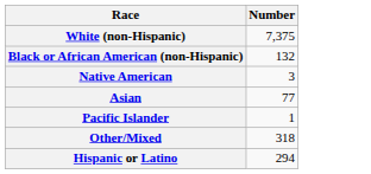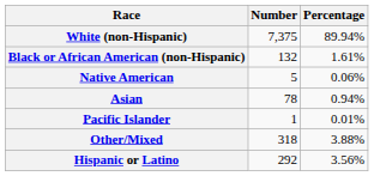+ column: Percentage | 89.94% | 1.61% | 0.06% | 0.94% | 0.01% | 3.88% | 3.56%
Native American | Number: 3 -> 5
Asian | Number: 77 -> 78
Hispanic or Latino | Number: 294 -> 292
